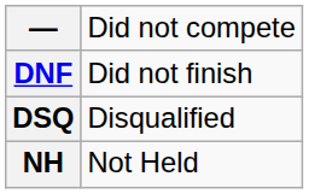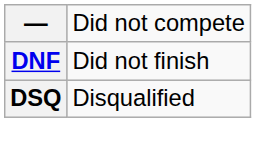- row: NH | Not Held
